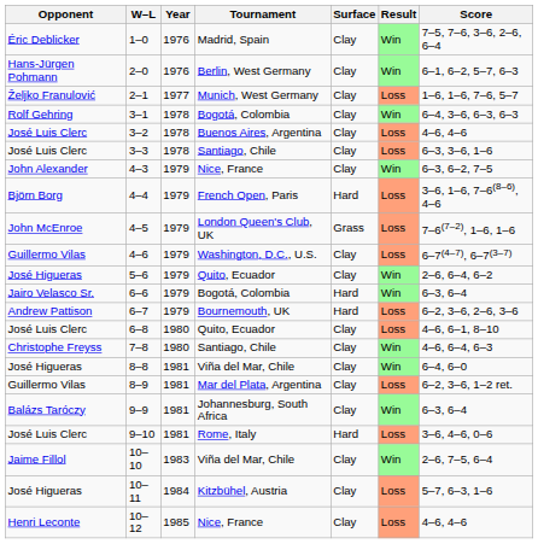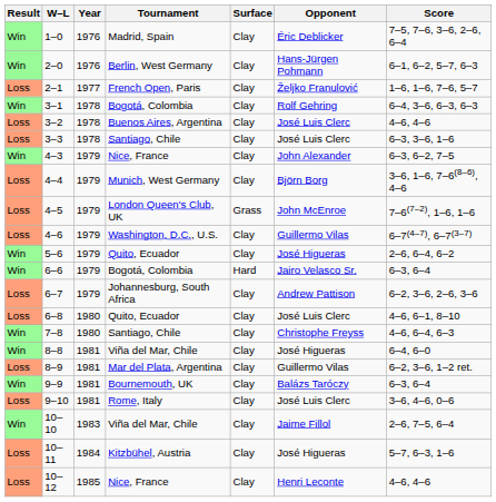columns swapped: Result <-> Opponent
2–1 | Tournament: Munich, West Germany -> French Open, Paris
4–4 | Tournament: French Open, Paris -> Munich, West Germany
4–4 | Surface: Hard -> Clay
6–7 | Tournament: Bournemouth, UK -> Johannesburg, South Africa
6–7 | Surface: Hard -> Clay
9–9 | Tournament: Johannesburg, South Africa -> Bournemouth, UK
9–10 | Surface: Hard -> Clay
